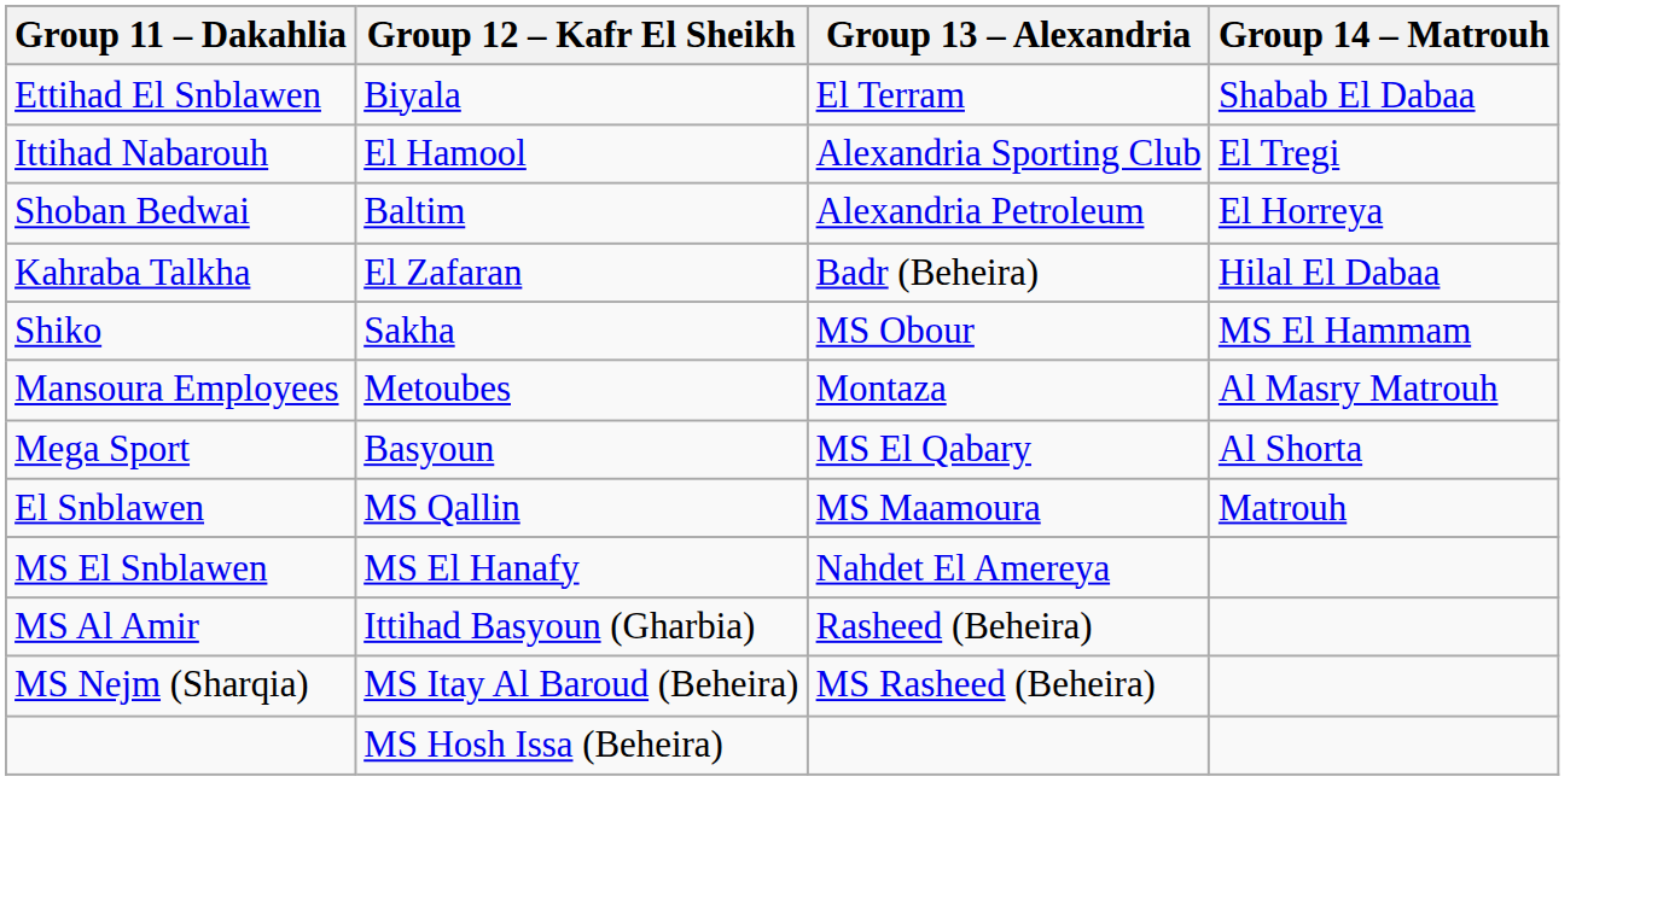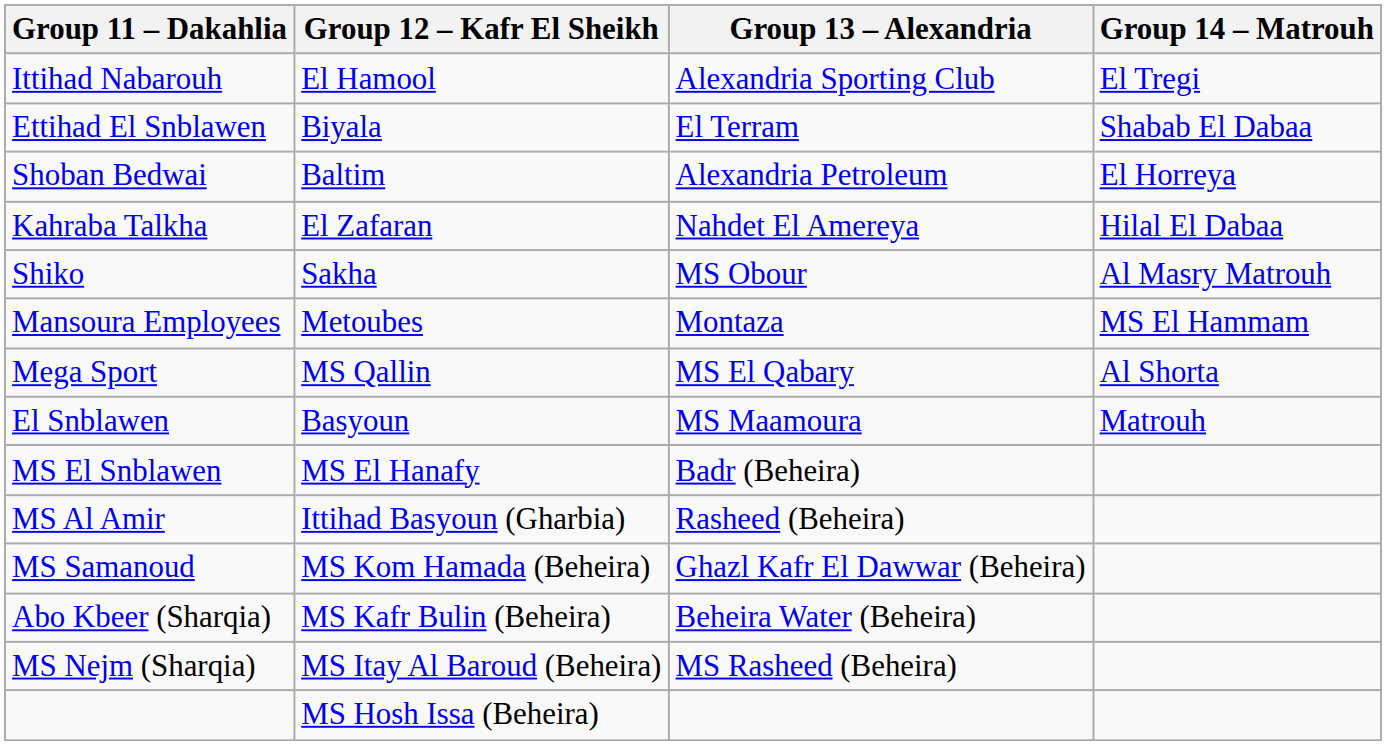rows swapped: Ittihad Nabarouh <-> Ettihad El Snblawen
Kahraba Talkha | Group 13 – Alexandria: Badr (Beheira) -> Nahdet El Amereya
Shiko | Group 14 – Matrouh: MS El Hammam -> Al Masry Matrouh
Mansoura Employees | Group 14 – Matrouh: Al Masry Matrouh -> MS El Hammam
Mega Sport | Group 12 – Kafr El Sheikh: Basyoun -> MS Qallin
El Snblawen | Group 12 – Kafr El Sheikh: MS Qallin -> Basyoun
MS El Snblawen | Group 13 – Alexandria: Nahdet El Amereya -> Badr (Beheira)
+ row: MS Samanoud | MS Kom Hamada (Beheira) | Ghazl Kafr El Dawwar (Beheira)
+ row: Abo Kbeer (Sharqia) | MS Kafr Bulin (Beheira) | Beheira Water (Beheira)
